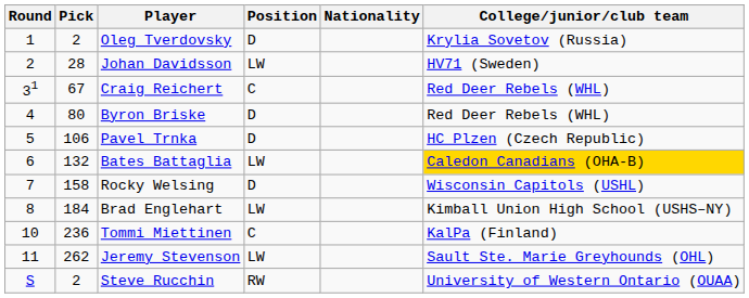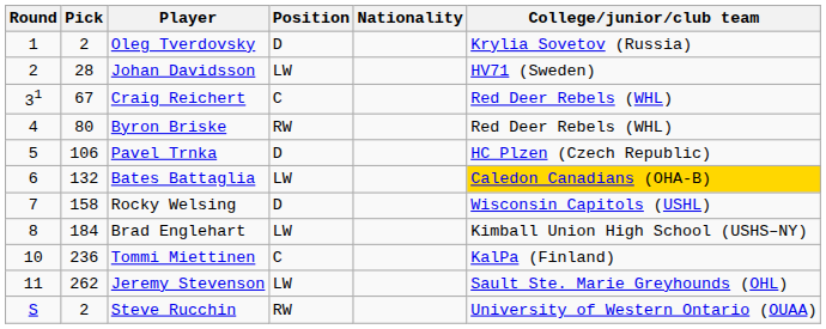Byron Briske | Position: D -> RW
